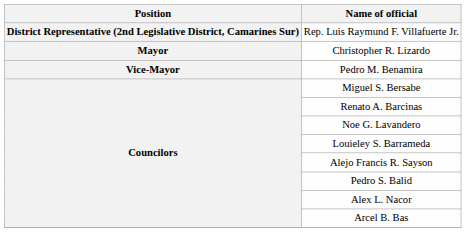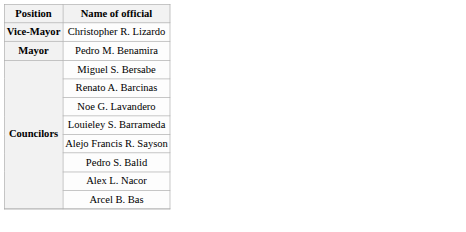- row: District Representative (2nd Legislative District, Camarines Sur) | Rep. Luis Raymund F. Villafuerte Jr.
Christopher R. Lizardo | Position: Mayor -> Vice-Mayor
Pedro M. Benamira | Position: Vice-Mayor -> Mayor
